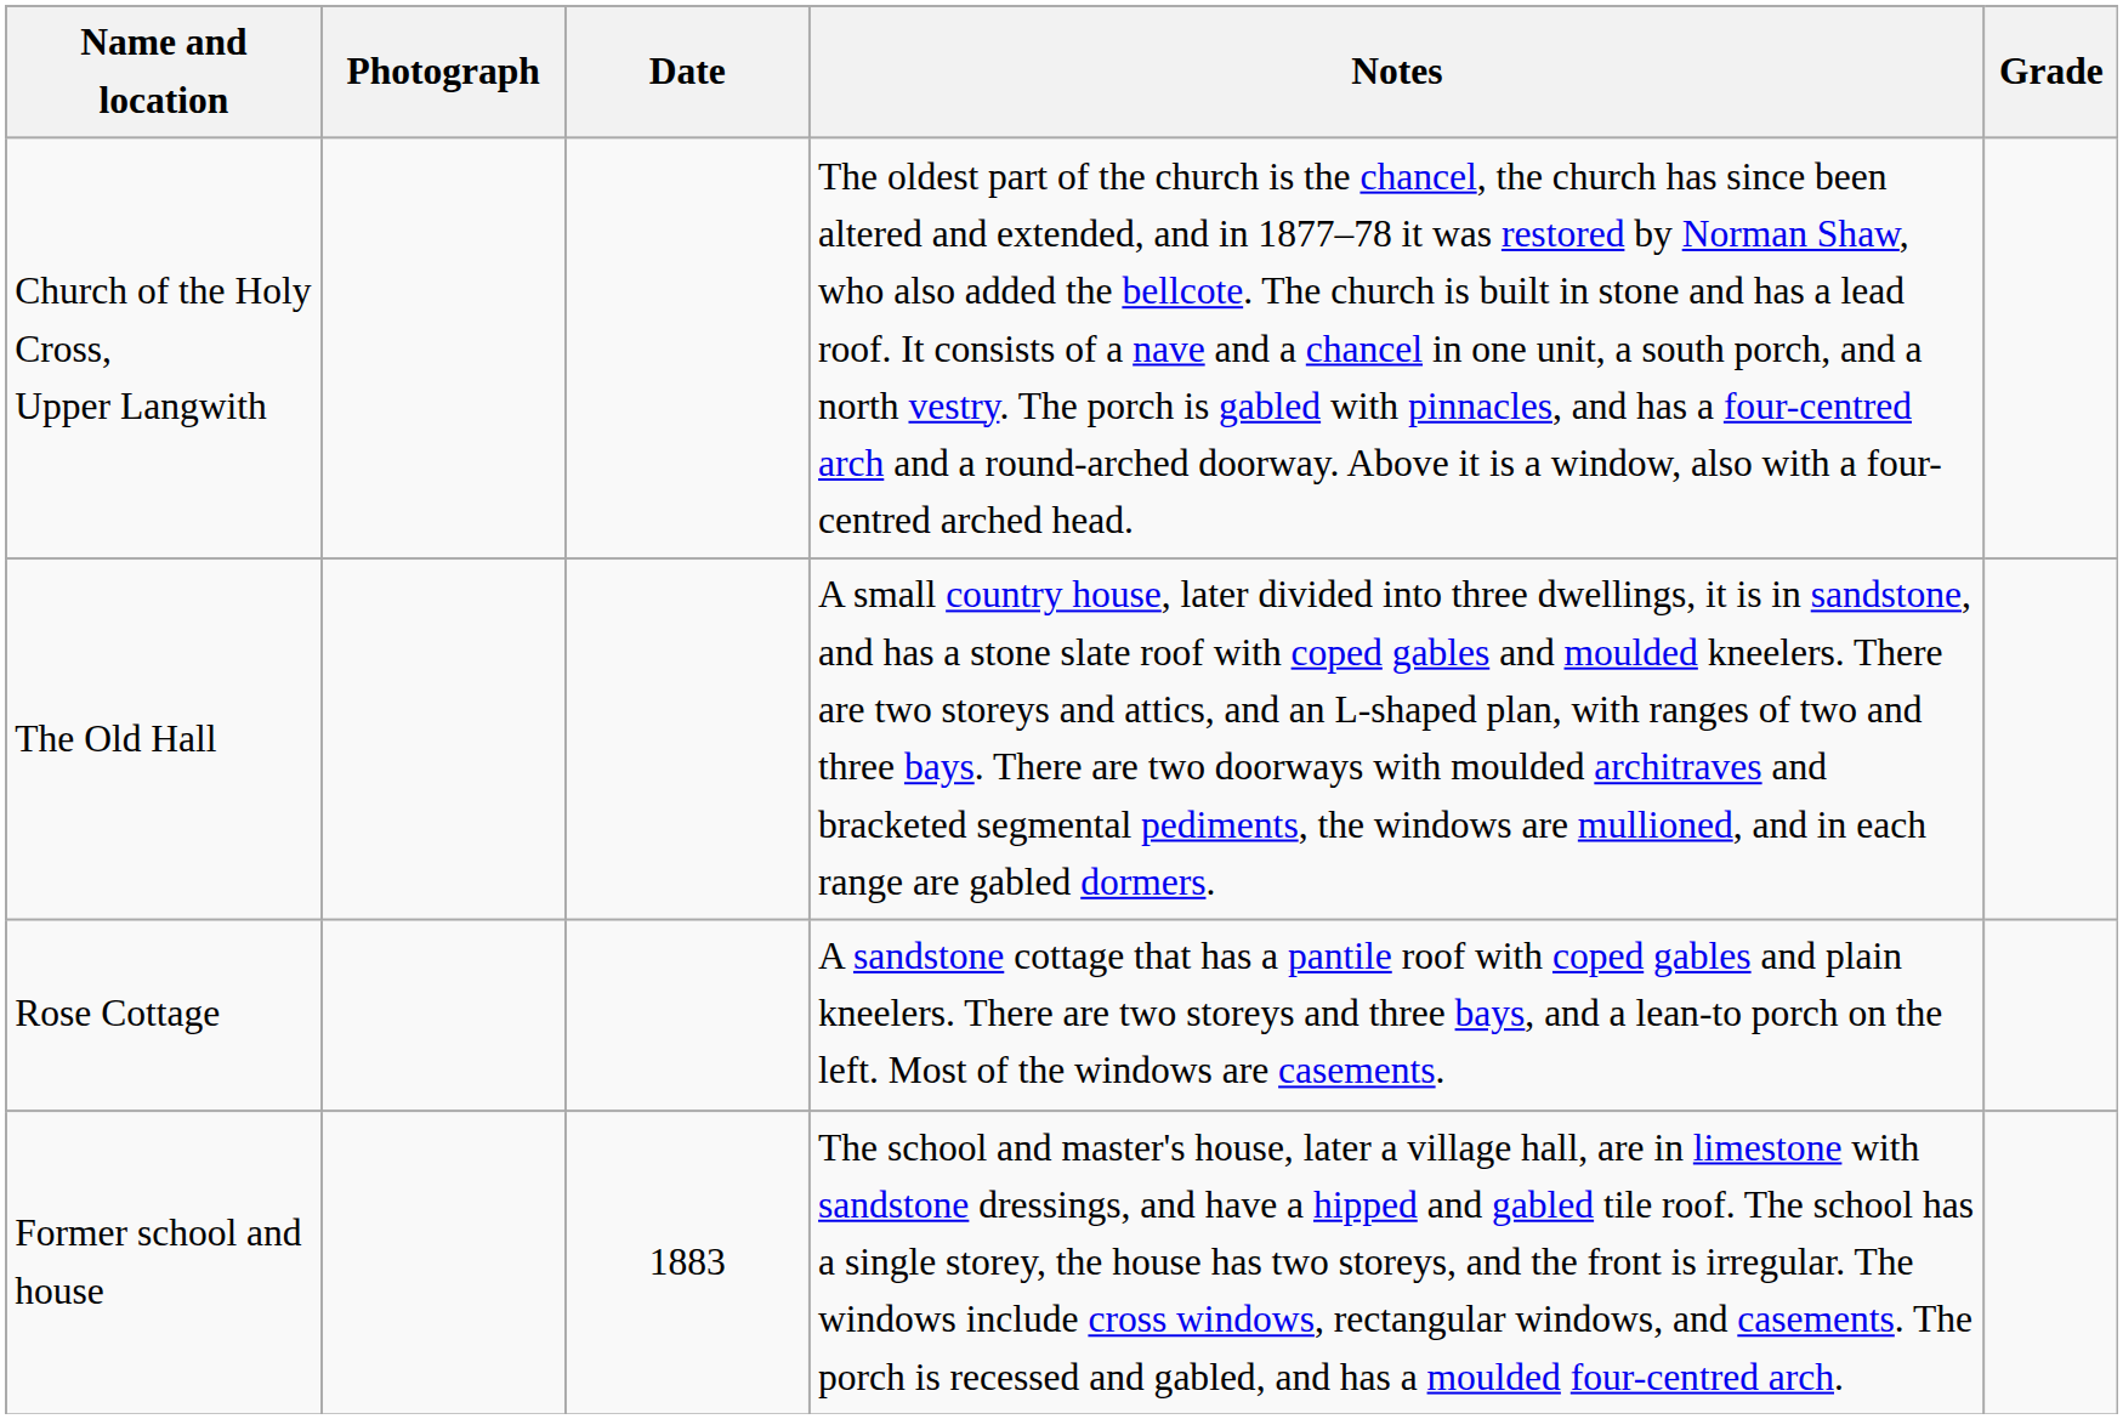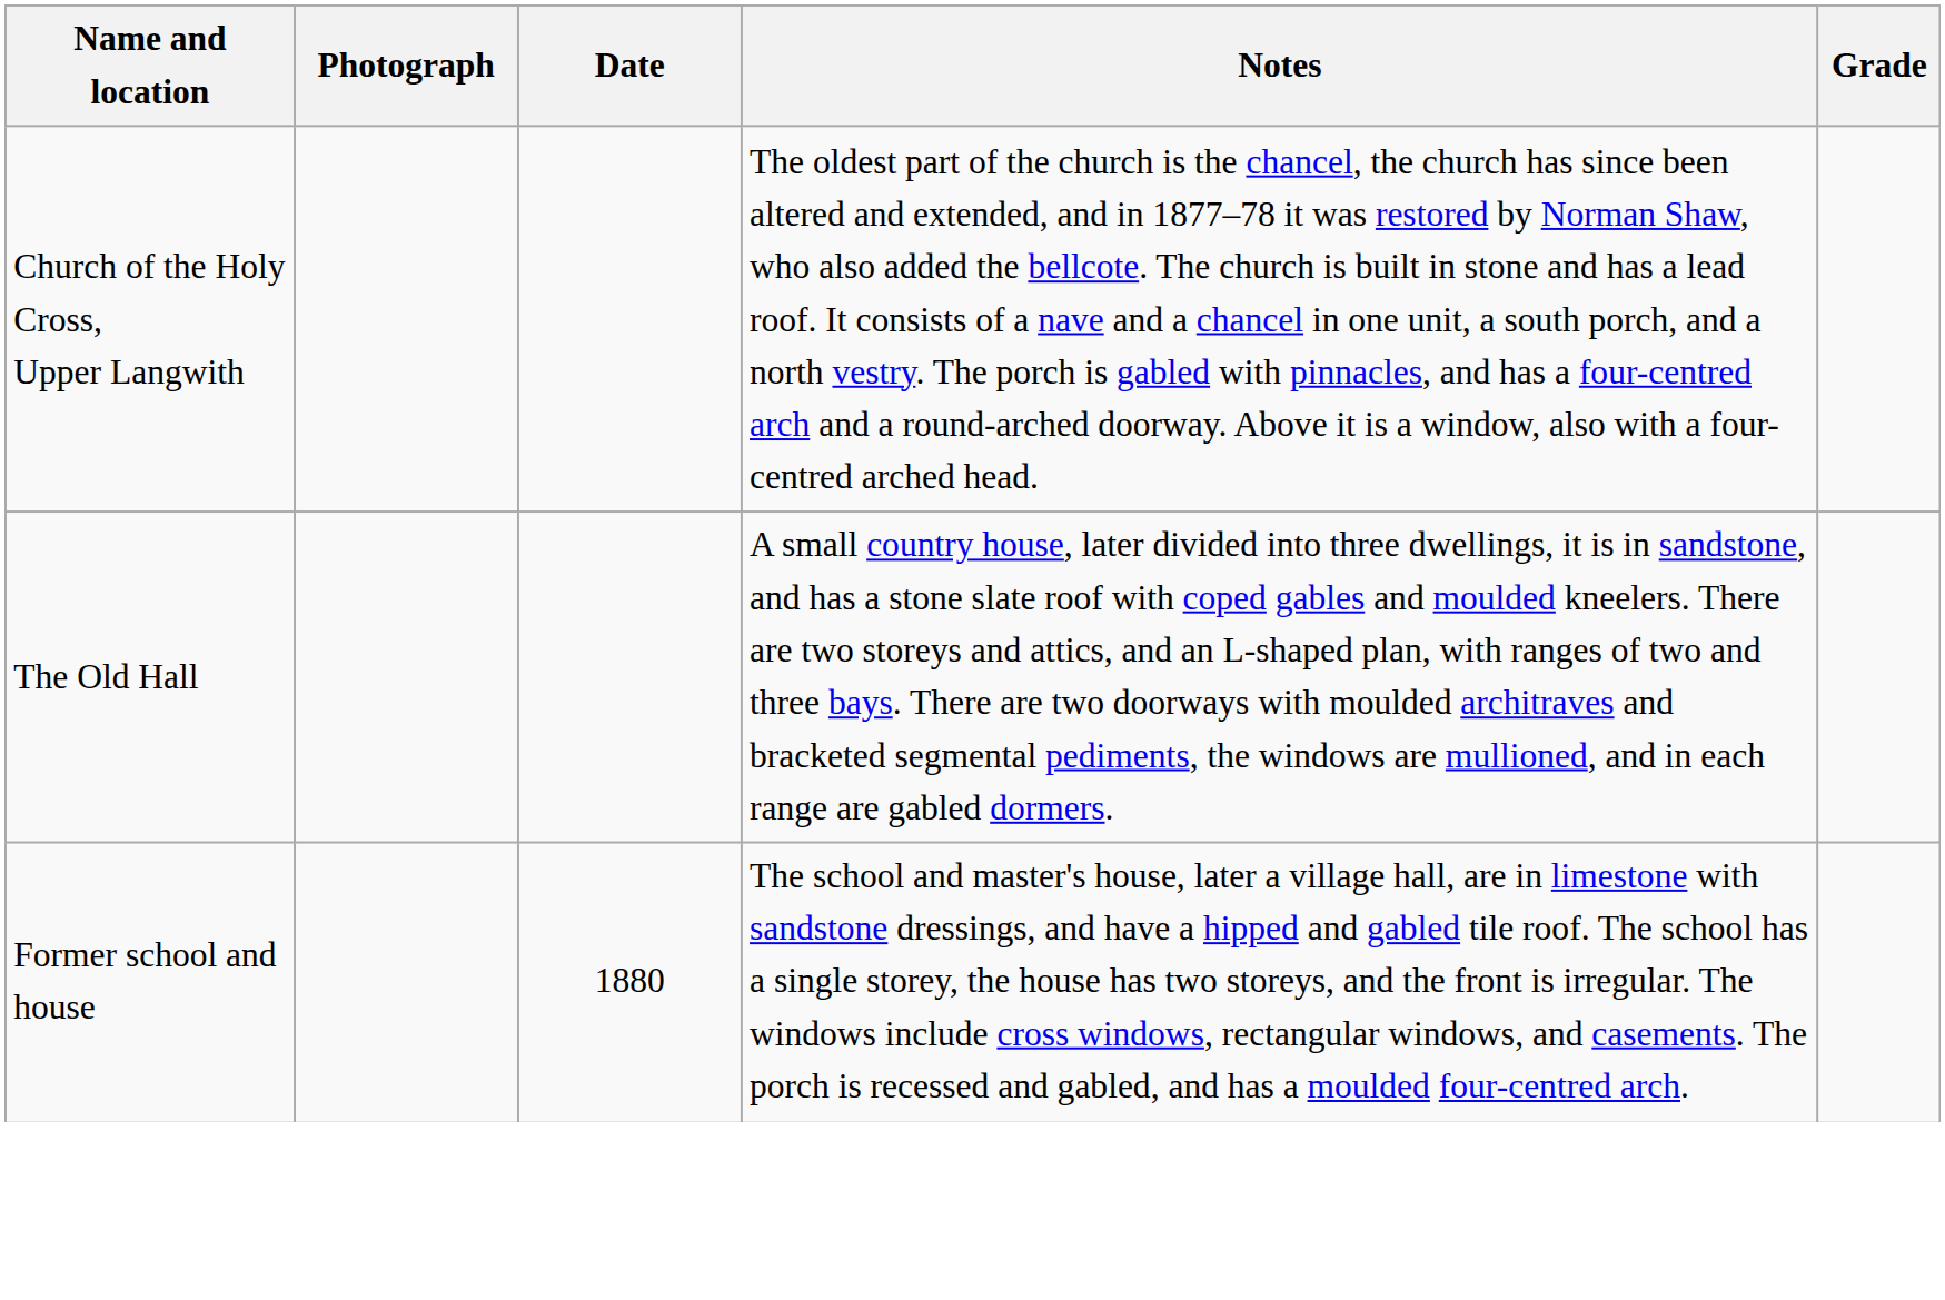- row: Rose Cottage | A sandstone cottage that has a pantile roof with coped gables and plain kneelers. There are two storeys and three bays, and a lean-to porch on the left. Most of the windows are casements.
Former school and house | Date: 1883 -> 1880
